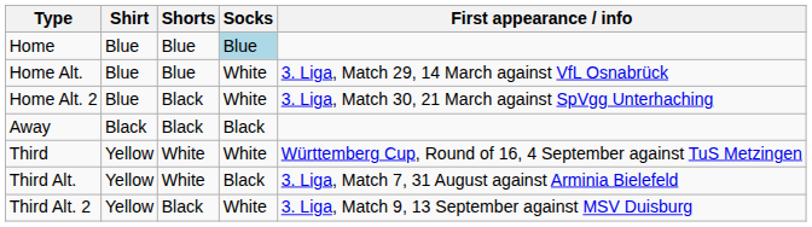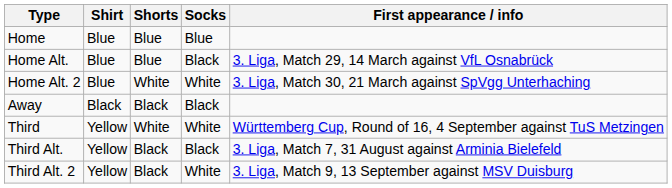Home | Socks: lightblue background -> no background
Home Alt. | Socks: White -> Black
Home Alt. 2 | Shorts: Black -> White
Third Alt. | Shorts: White -> Black
